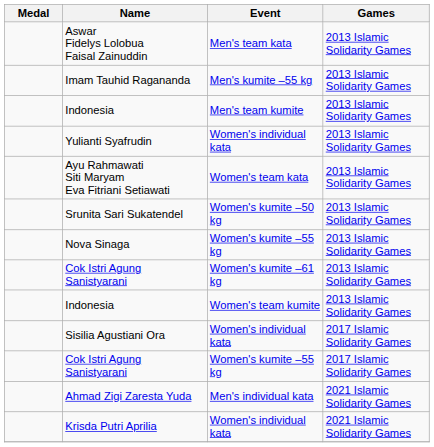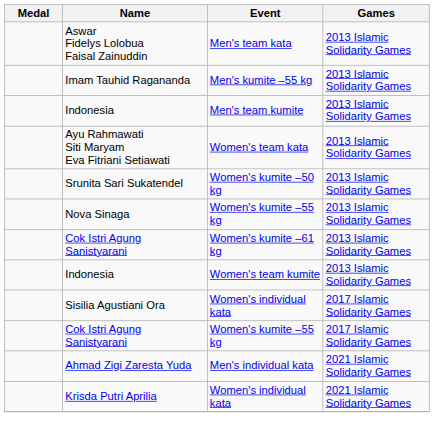- row: Yulianti Syafrudin | Women's individual kata | 2013 Islamic Solidarity Games
